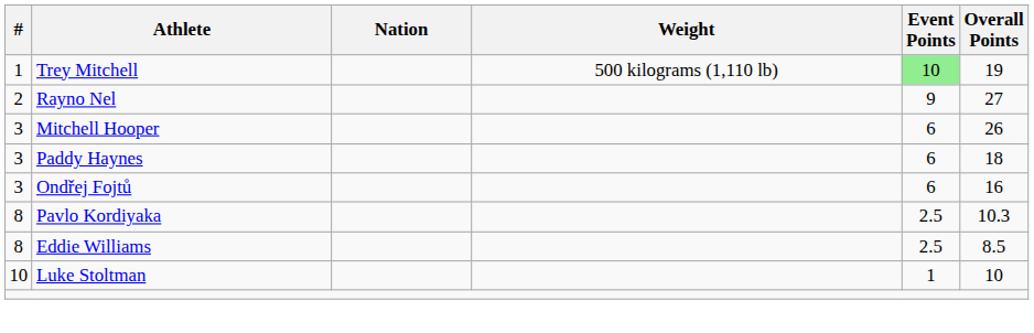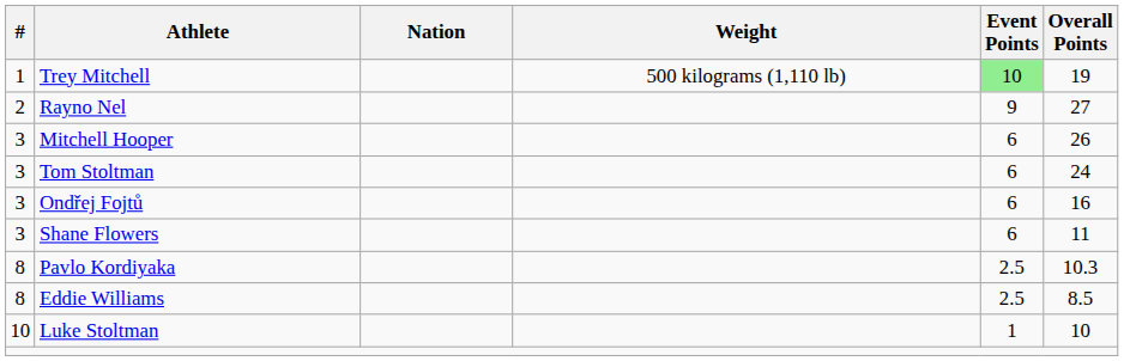+ row: 3 | Tom Stoltman | 6 | 24
- row: 3 | Paddy Haynes | 6 | 18
+ row: 3 | Shane Flowers | 6 | 11
